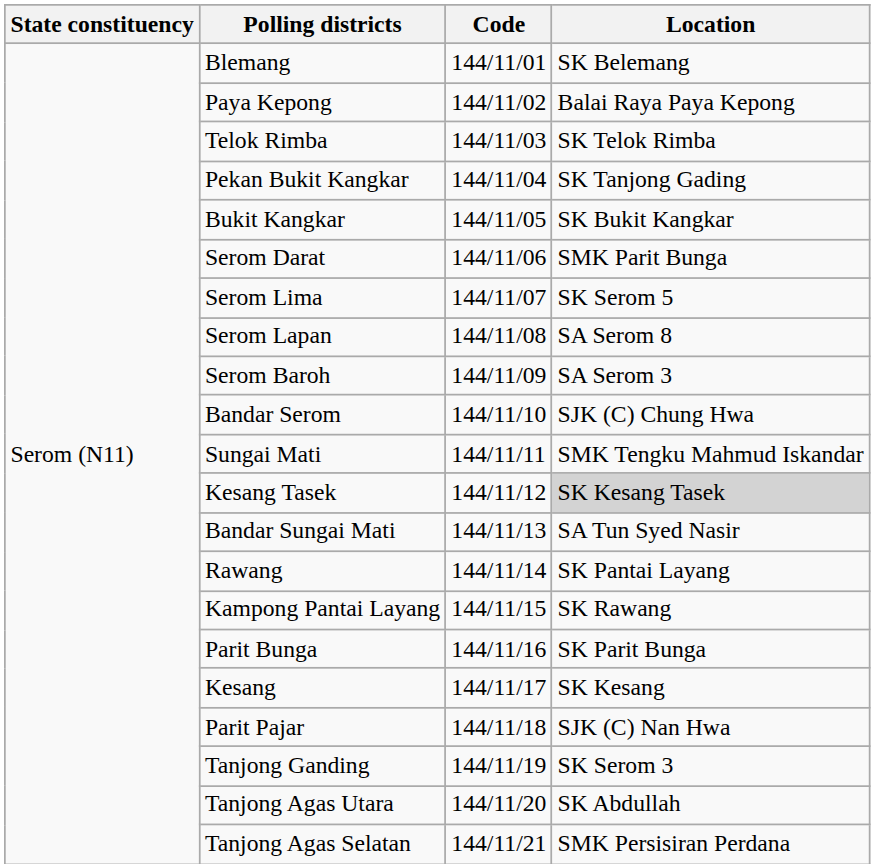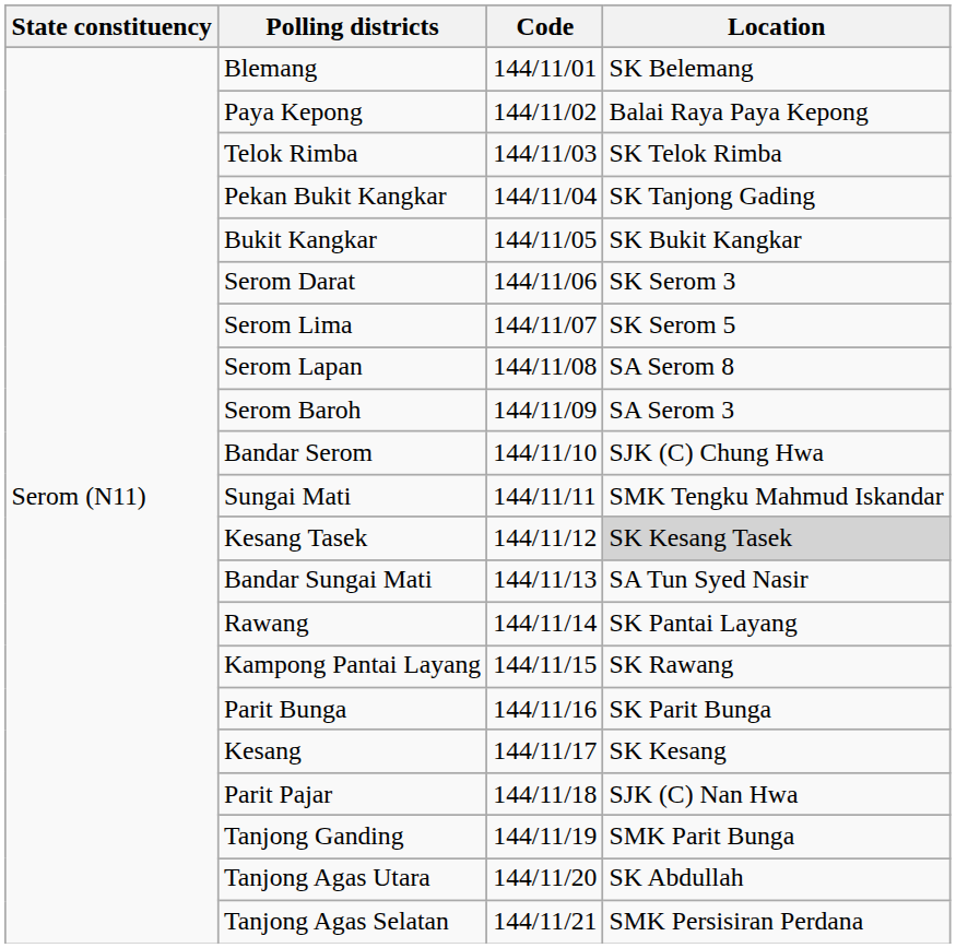Serom Darat | Location: SMK Parit Bunga -> SK Serom 3
Tanjong Ganding | Location: SK Serom 3 -> SMK Parit Bunga
